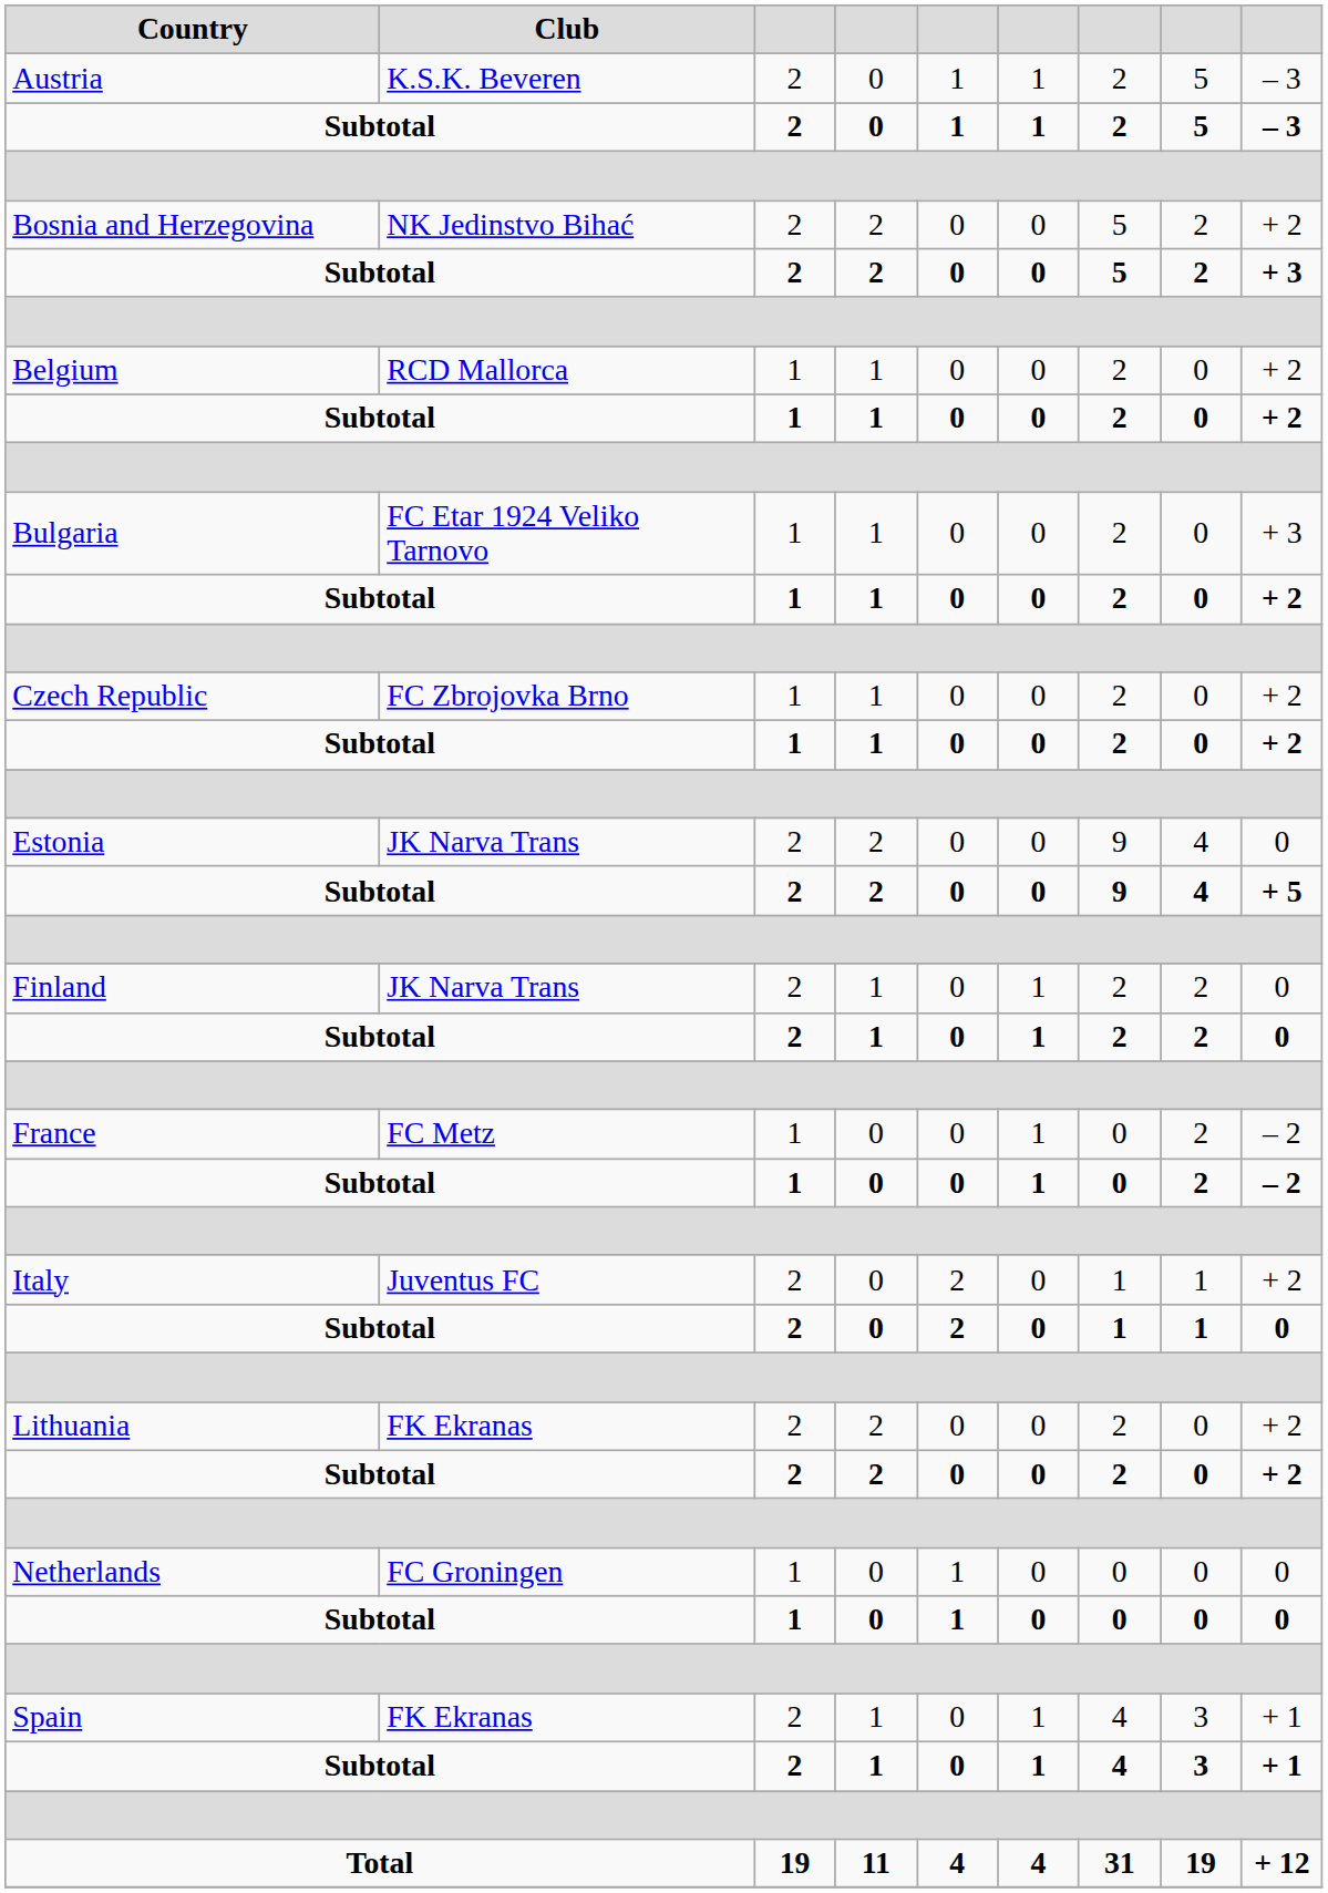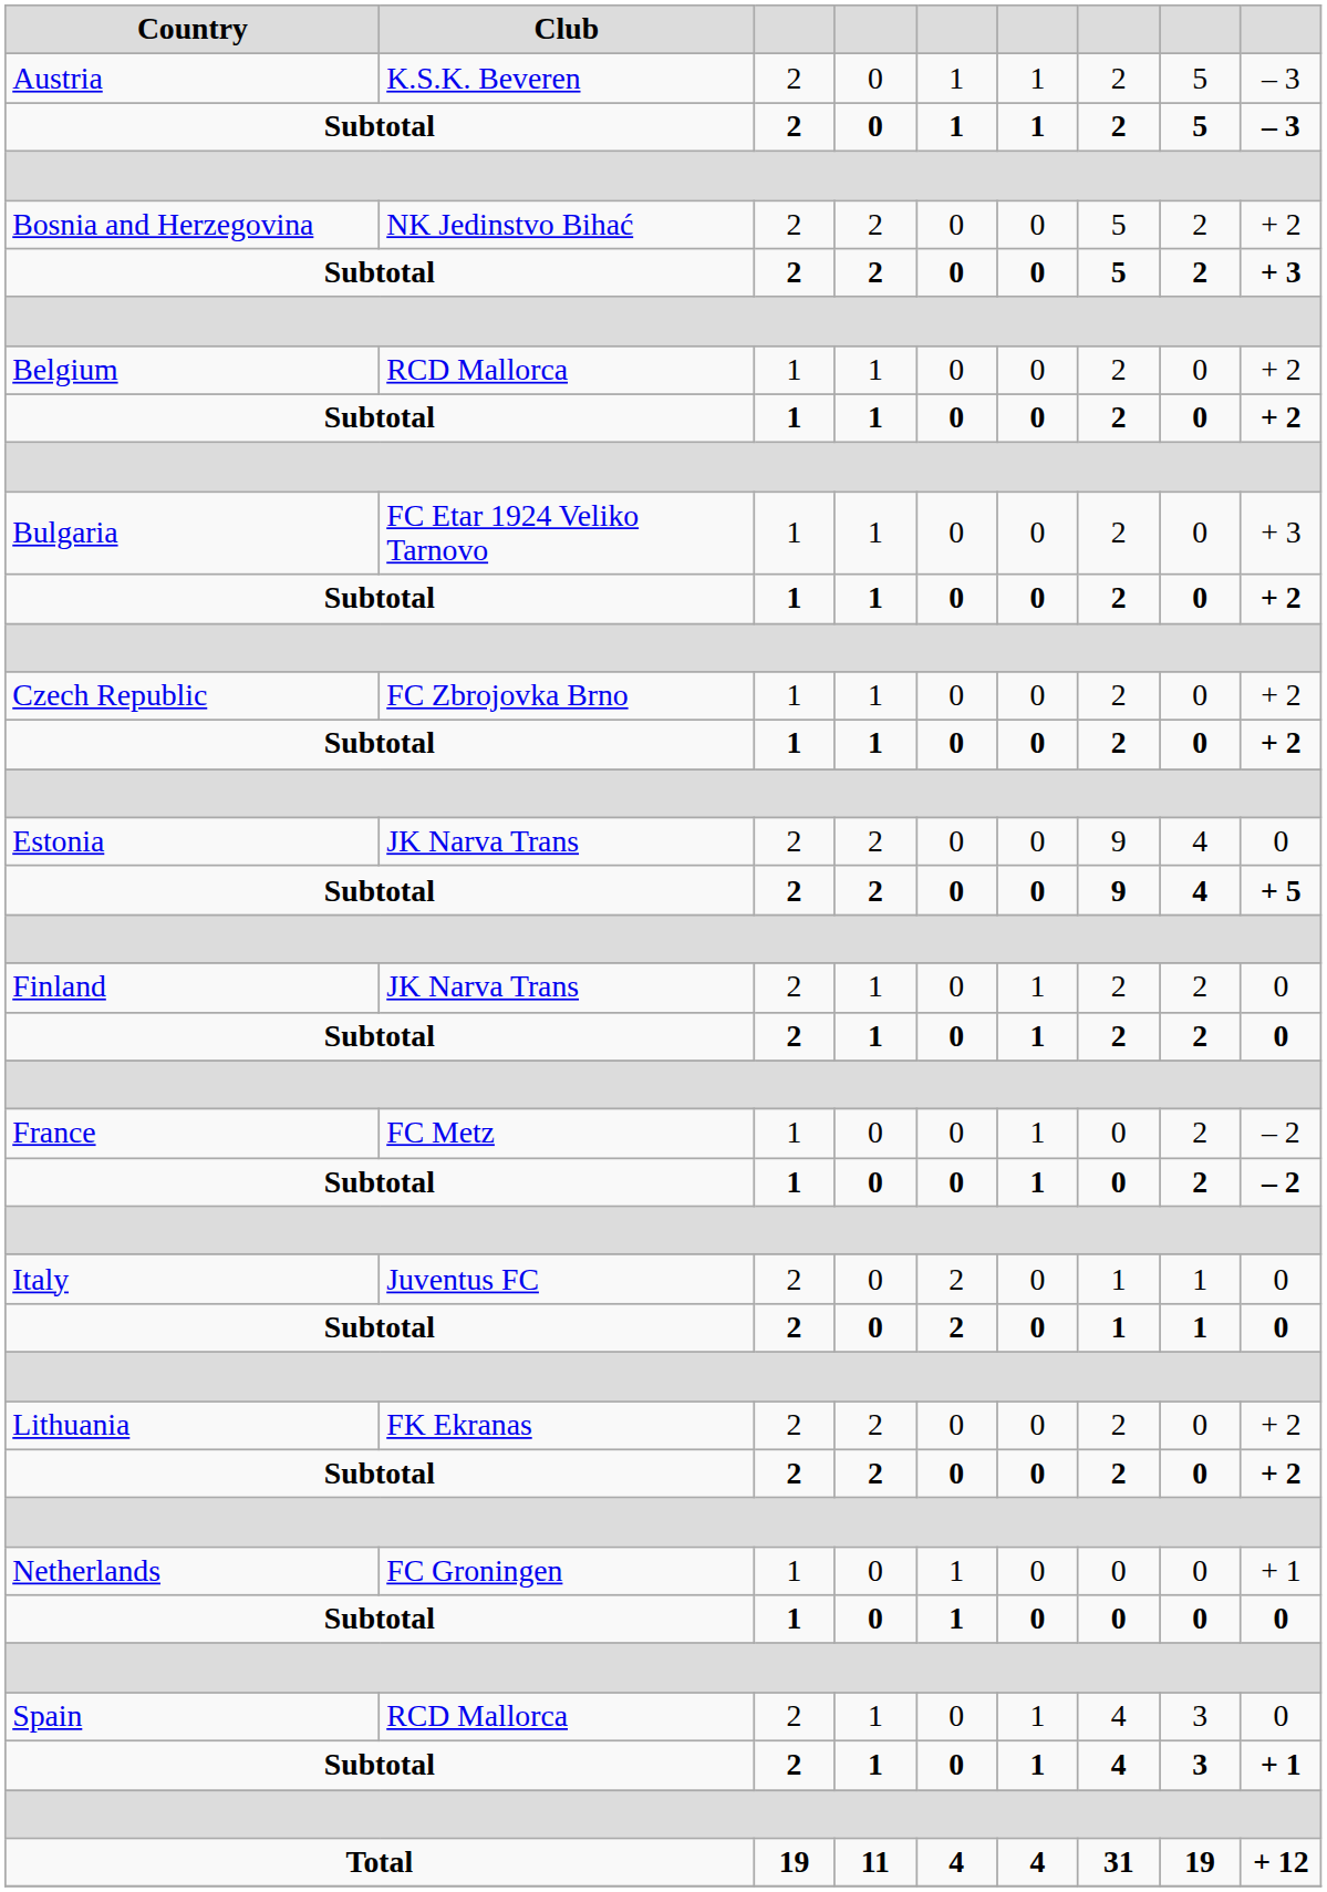Italy | column 9: + 2 -> 0
Netherlands | column 9: 0 -> + 1
Spain | Club: FK Ekranas -> RCD Mallorca
Spain | column 9: + 1 -> 0
